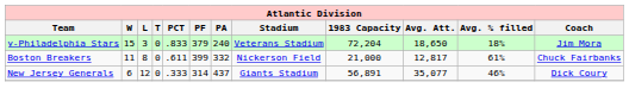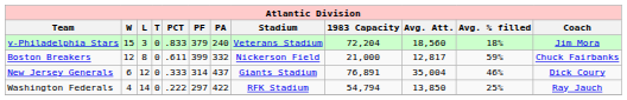y-Philadelphia Stars | Avg. Att.: 18,650 -> 18,560
Boston Breakers | W: 11 -> 12
Boston Breakers | Avg. % filled: 61% -> 59%
New Jersey Generals | 1983 Capacity: 56,891 -> 76,891
New Jersey Generals | Avg. Att.: 35,077 -> 35,004
+ row: Washington Federals | 4 | 14 | 0 | .222 | 297 | 422 | RFK Stadium | 54,794 | 13,850 | 25% | Ray Jauch
